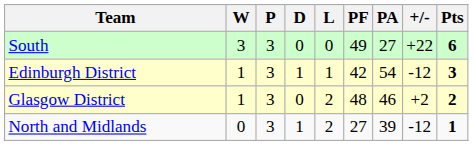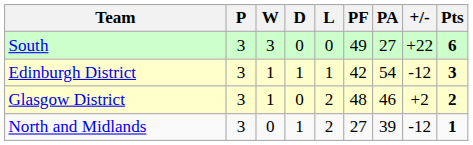columns swapped: P <-> W
